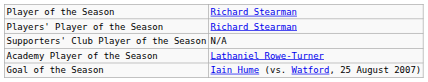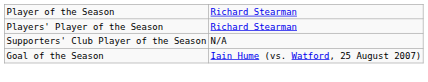- row: Academy Player of the Season | Lathaniel Rowe-Turner
